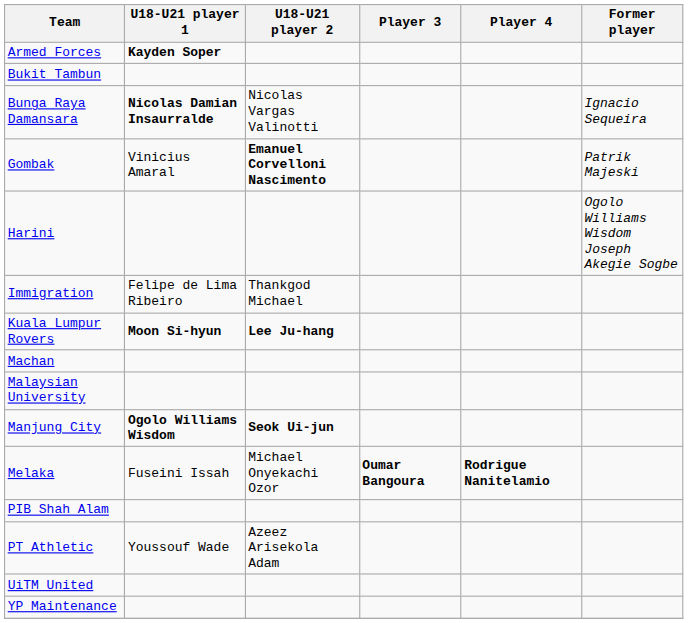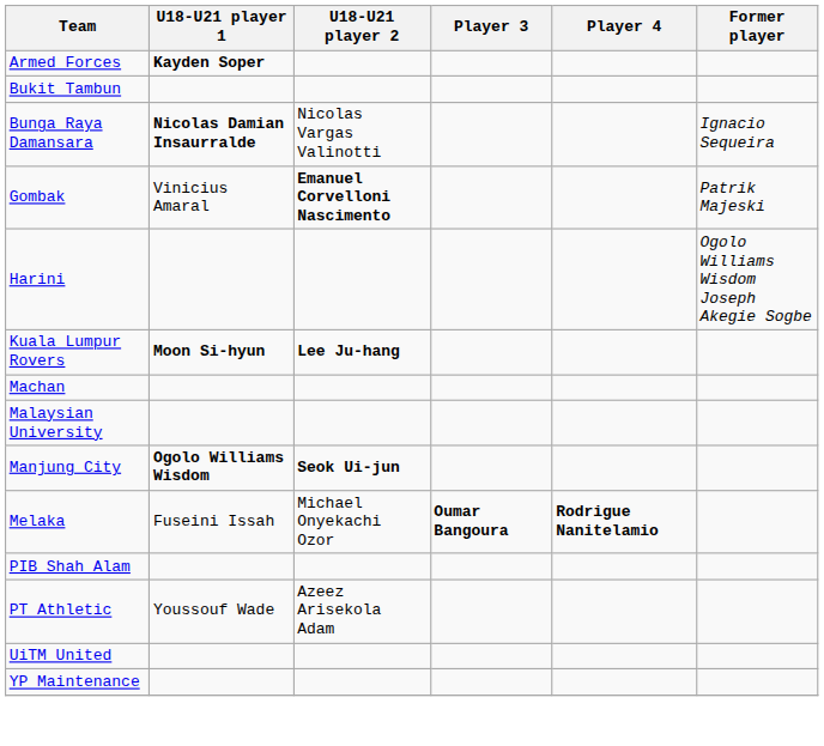- row: Immigration | Felipe de Lima Ribeiro | Thankgod Michael
